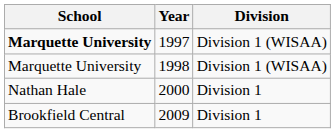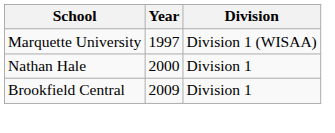1997 | School: bold -> normal
- row: Marquette University | 1998 | Division 1 (WISAA)
